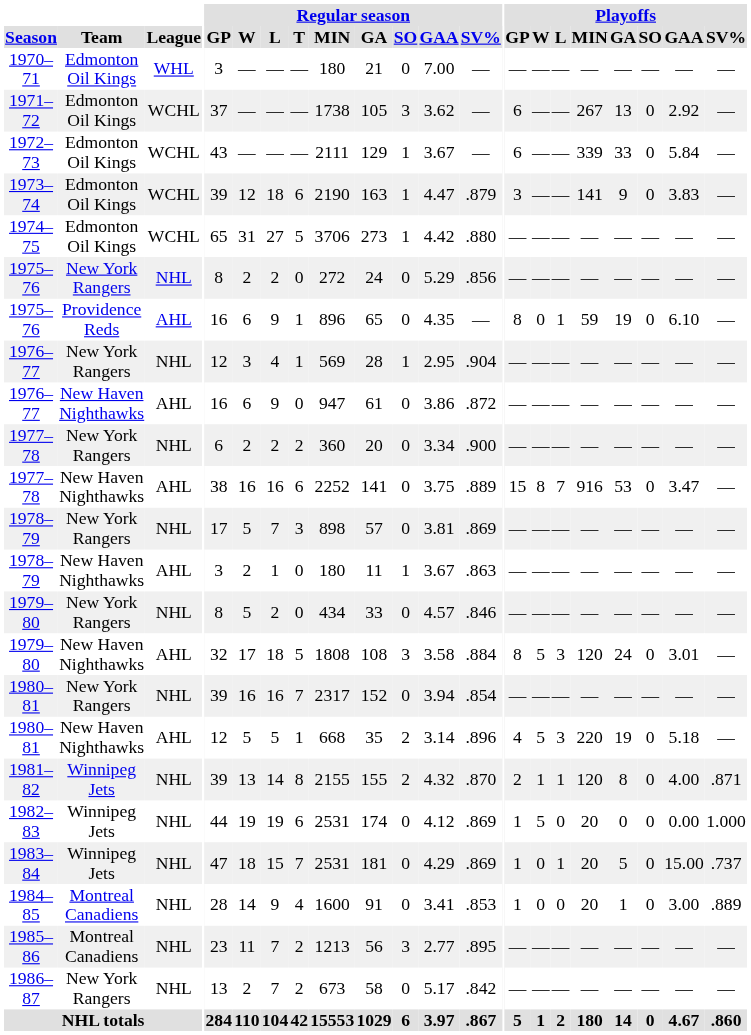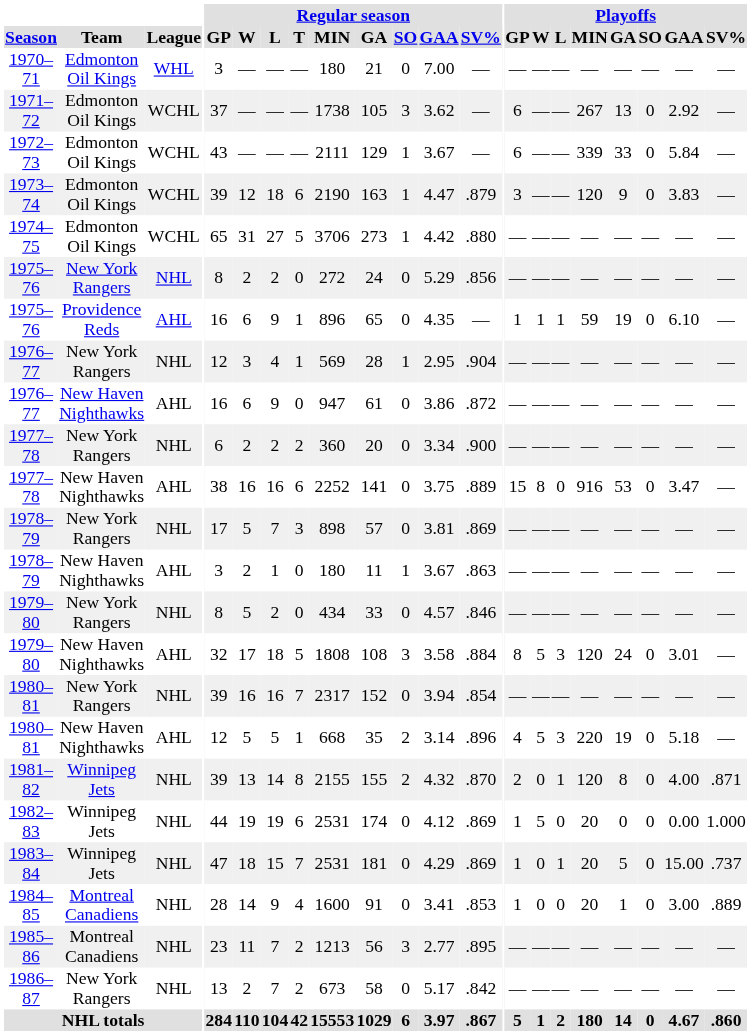1973–74 | Playoffs / MIN: 141 -> 120
1975–76 / Providence Reds | Playoffs / GP: 8 -> 1
1975–76 / Providence Reds | Playoffs / W: 0 -> 1
1977–78 / New Haven Nighthawks | Playoffs / L: 7 -> 0
1981–82 | Playoffs / W: 1 -> 0
